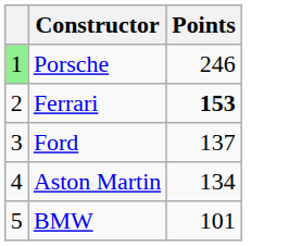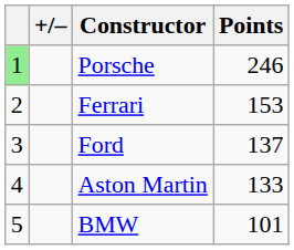+ column: +/–
Ferrari | Points: bold -> normal
Aston Martin | Points: 134 -> 133
